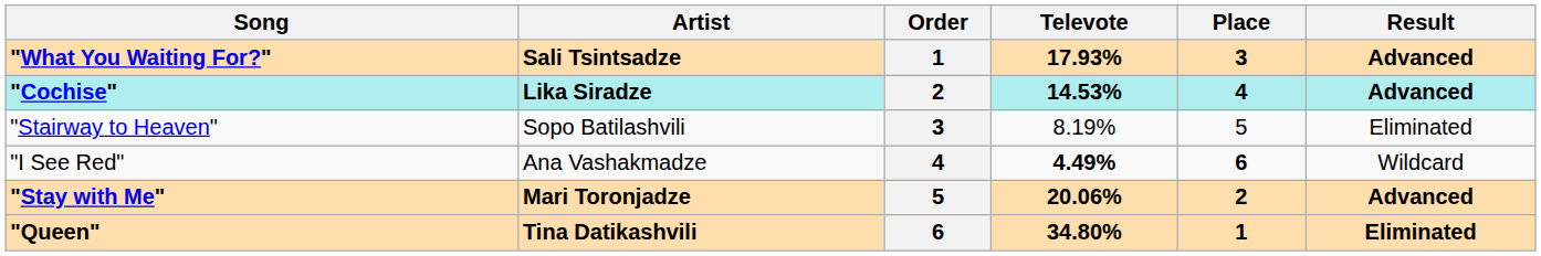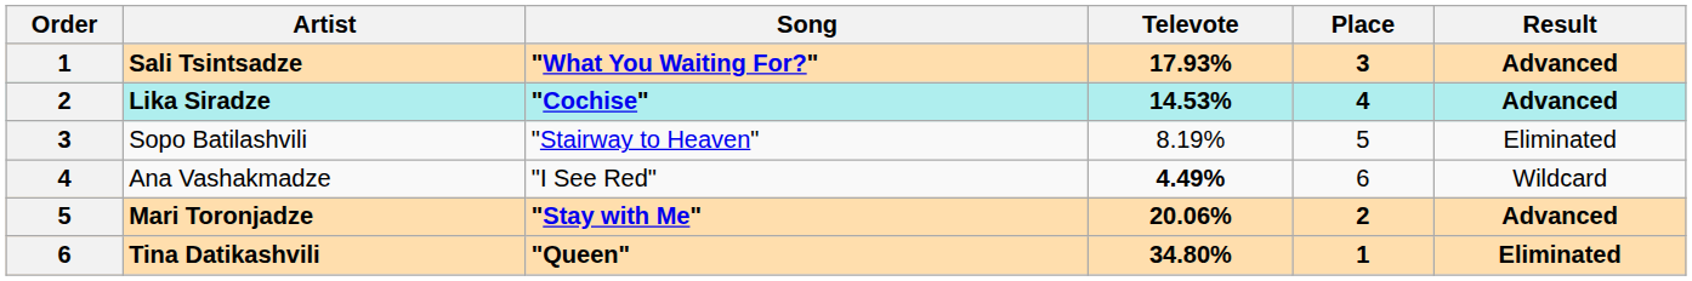columns swapped: Order <-> Song
Ana Vashakmadze | Place: bold -> normal
